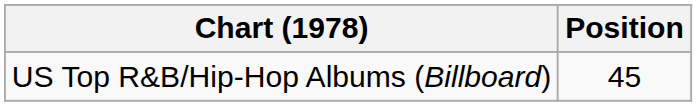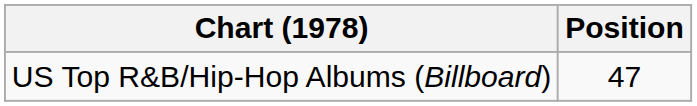US Top R&B/Hip-Hop Albums (Billboard) | Position: 45 -> 47
